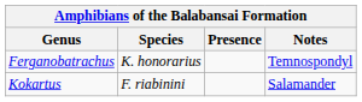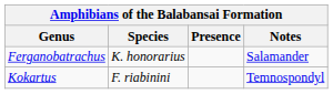Ferganobatrachus | Notes: Temnospondyl -> Salamander
Kokartus | Notes: Salamander -> Temnospondyl
